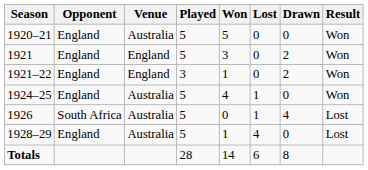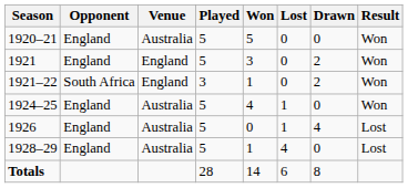1921–22 | Opponent: England -> South Africa
1926 | Opponent: South Africa -> England
